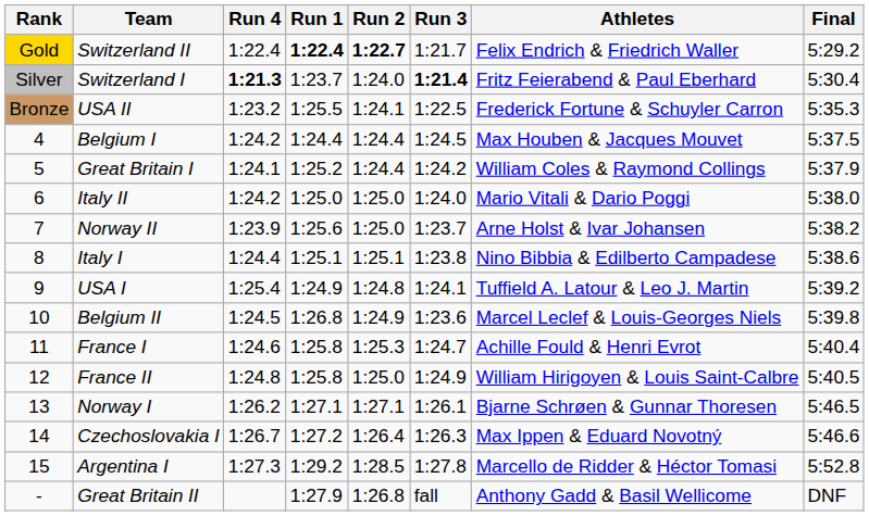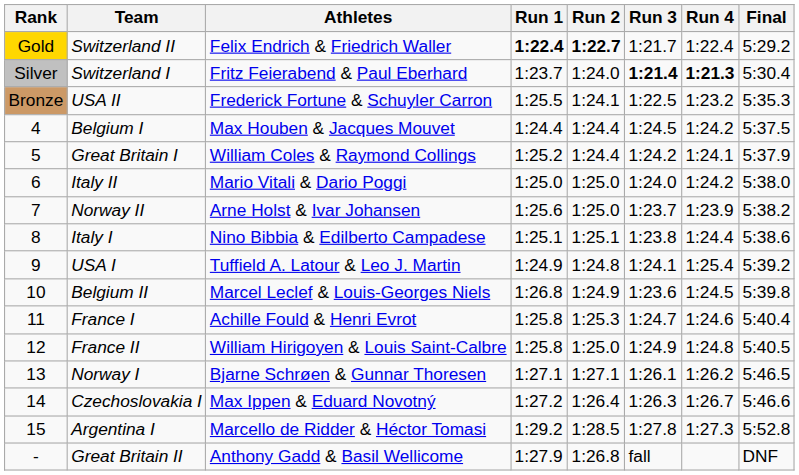columns swapped: Athletes <-> Run 4
